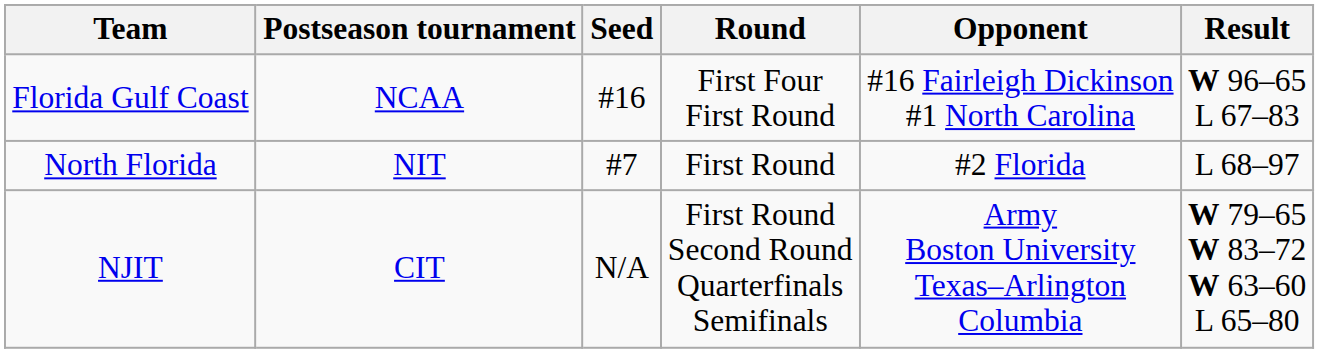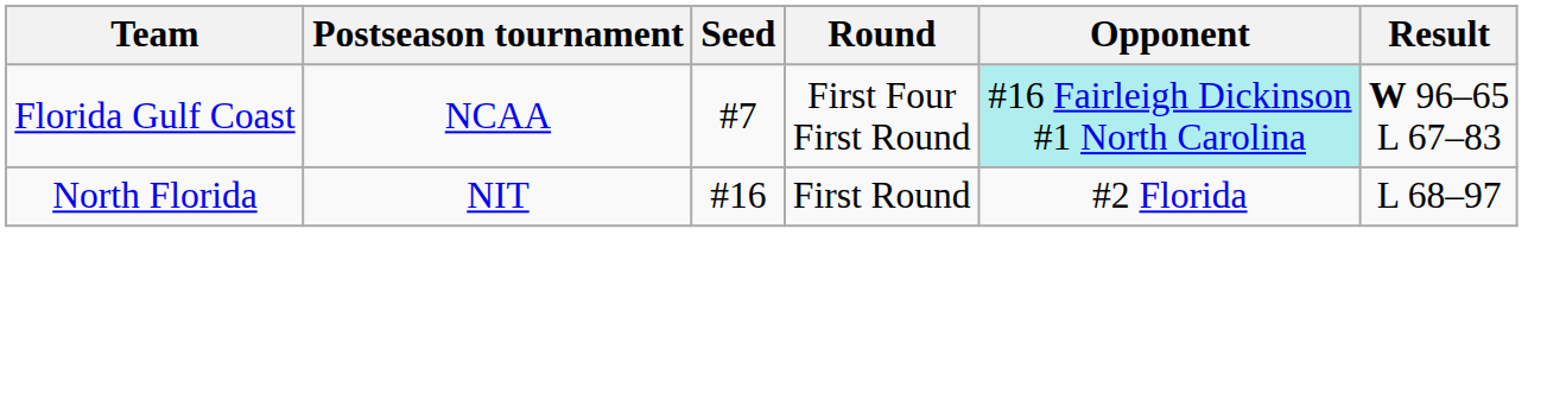Florida Gulf Coast | Seed: #16 -> #7
Florida Gulf Coast | Opponent: no background -> paleturquoise background
North Florida | Seed: #7 -> #16
- row: NJIT | CIT | N/A | First Round Second Round Quarterfinals Semifinals | Army Boston University Texas–Arlington Columbia | W 79–65 W 83–72 W 63–60 L 65–80
